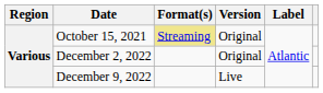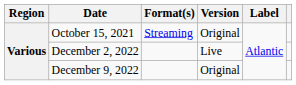October 15, 2021 | Format(s): khaki background -> no background
December 2, 2022 | Version: Original -> Live
December 9, 2022 | Version: Live -> Original
